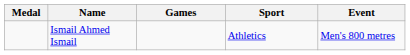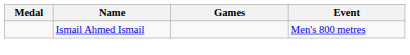- column: Sport | Athletics
